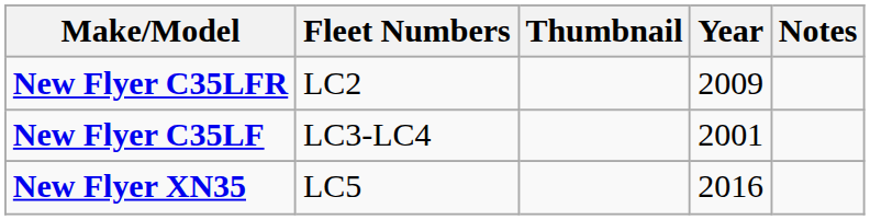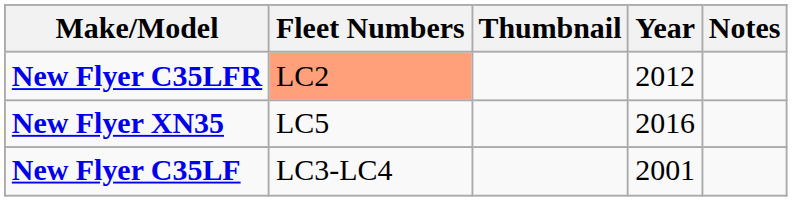New Flyer C35LFR | Fleet Numbers: no background -> lightsalmon background
New Flyer C35LFR | Year: 2009 -> 2012
rows swapped: New Flyer C35LF <-> New Flyer XN35
